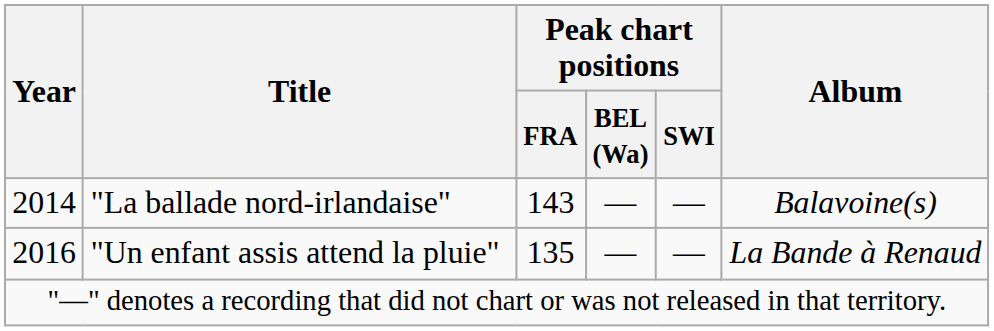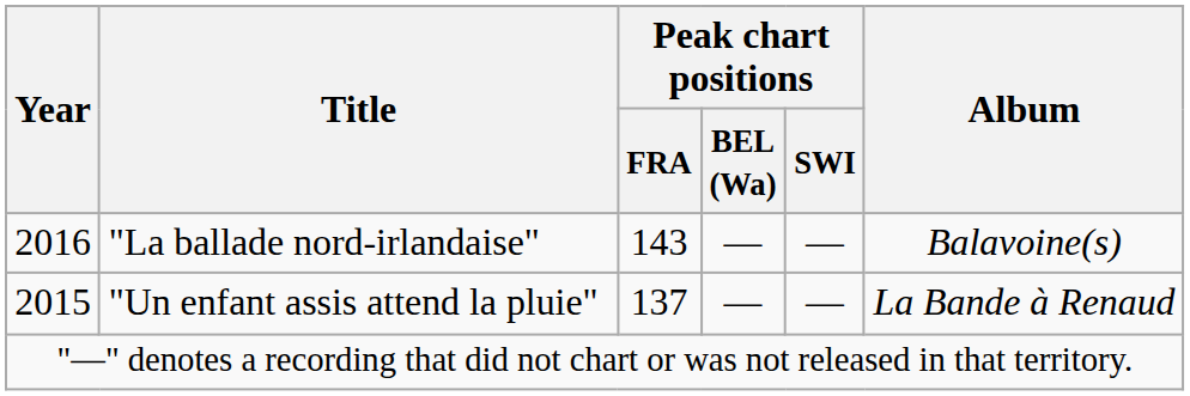"La ballade nord-irlandaise" | Year: 2014 -> 2016
"Un enfant assis attend la pluie" | Year: 2016 -> 2015
"Un enfant assis attend la pluie" | Peak chart positions / FRA: 135 -> 137
